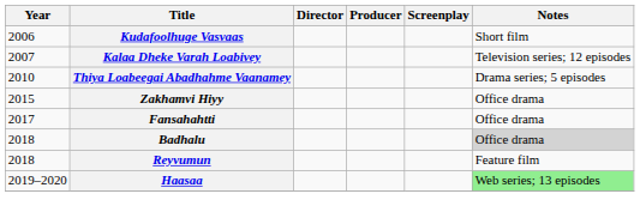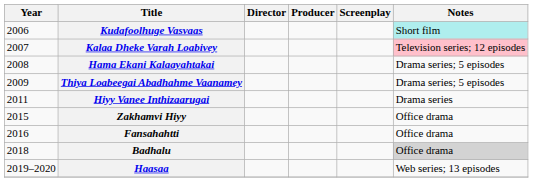Kudafoolhuge Vasvaas | Notes: no background -> paleturquoise background
Kalaa Dheke Varah Loabivey | Notes: no background -> pink background
+ row: 2008 | Hama Ekani Kalaayahtakai | Drama series; 5 episodes
Thiya Loabeegai Abadhahme Vaanamey | Year: 2010 -> 2009
+ row: 2011 | Hiyy Vanee Inthizaarugai | Drama series
Fansahahtti | Year: 2017 -> 2016
- row: 2018 | Reyvumun | Feature film
Haasaa | Notes: lightgreen background -> no background
